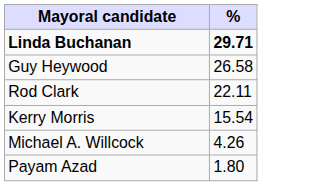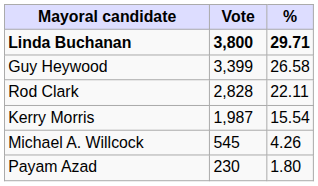+ column: Vote | 3,800 | 3,399 | 2,828 | 1,987 | 545 | 230
